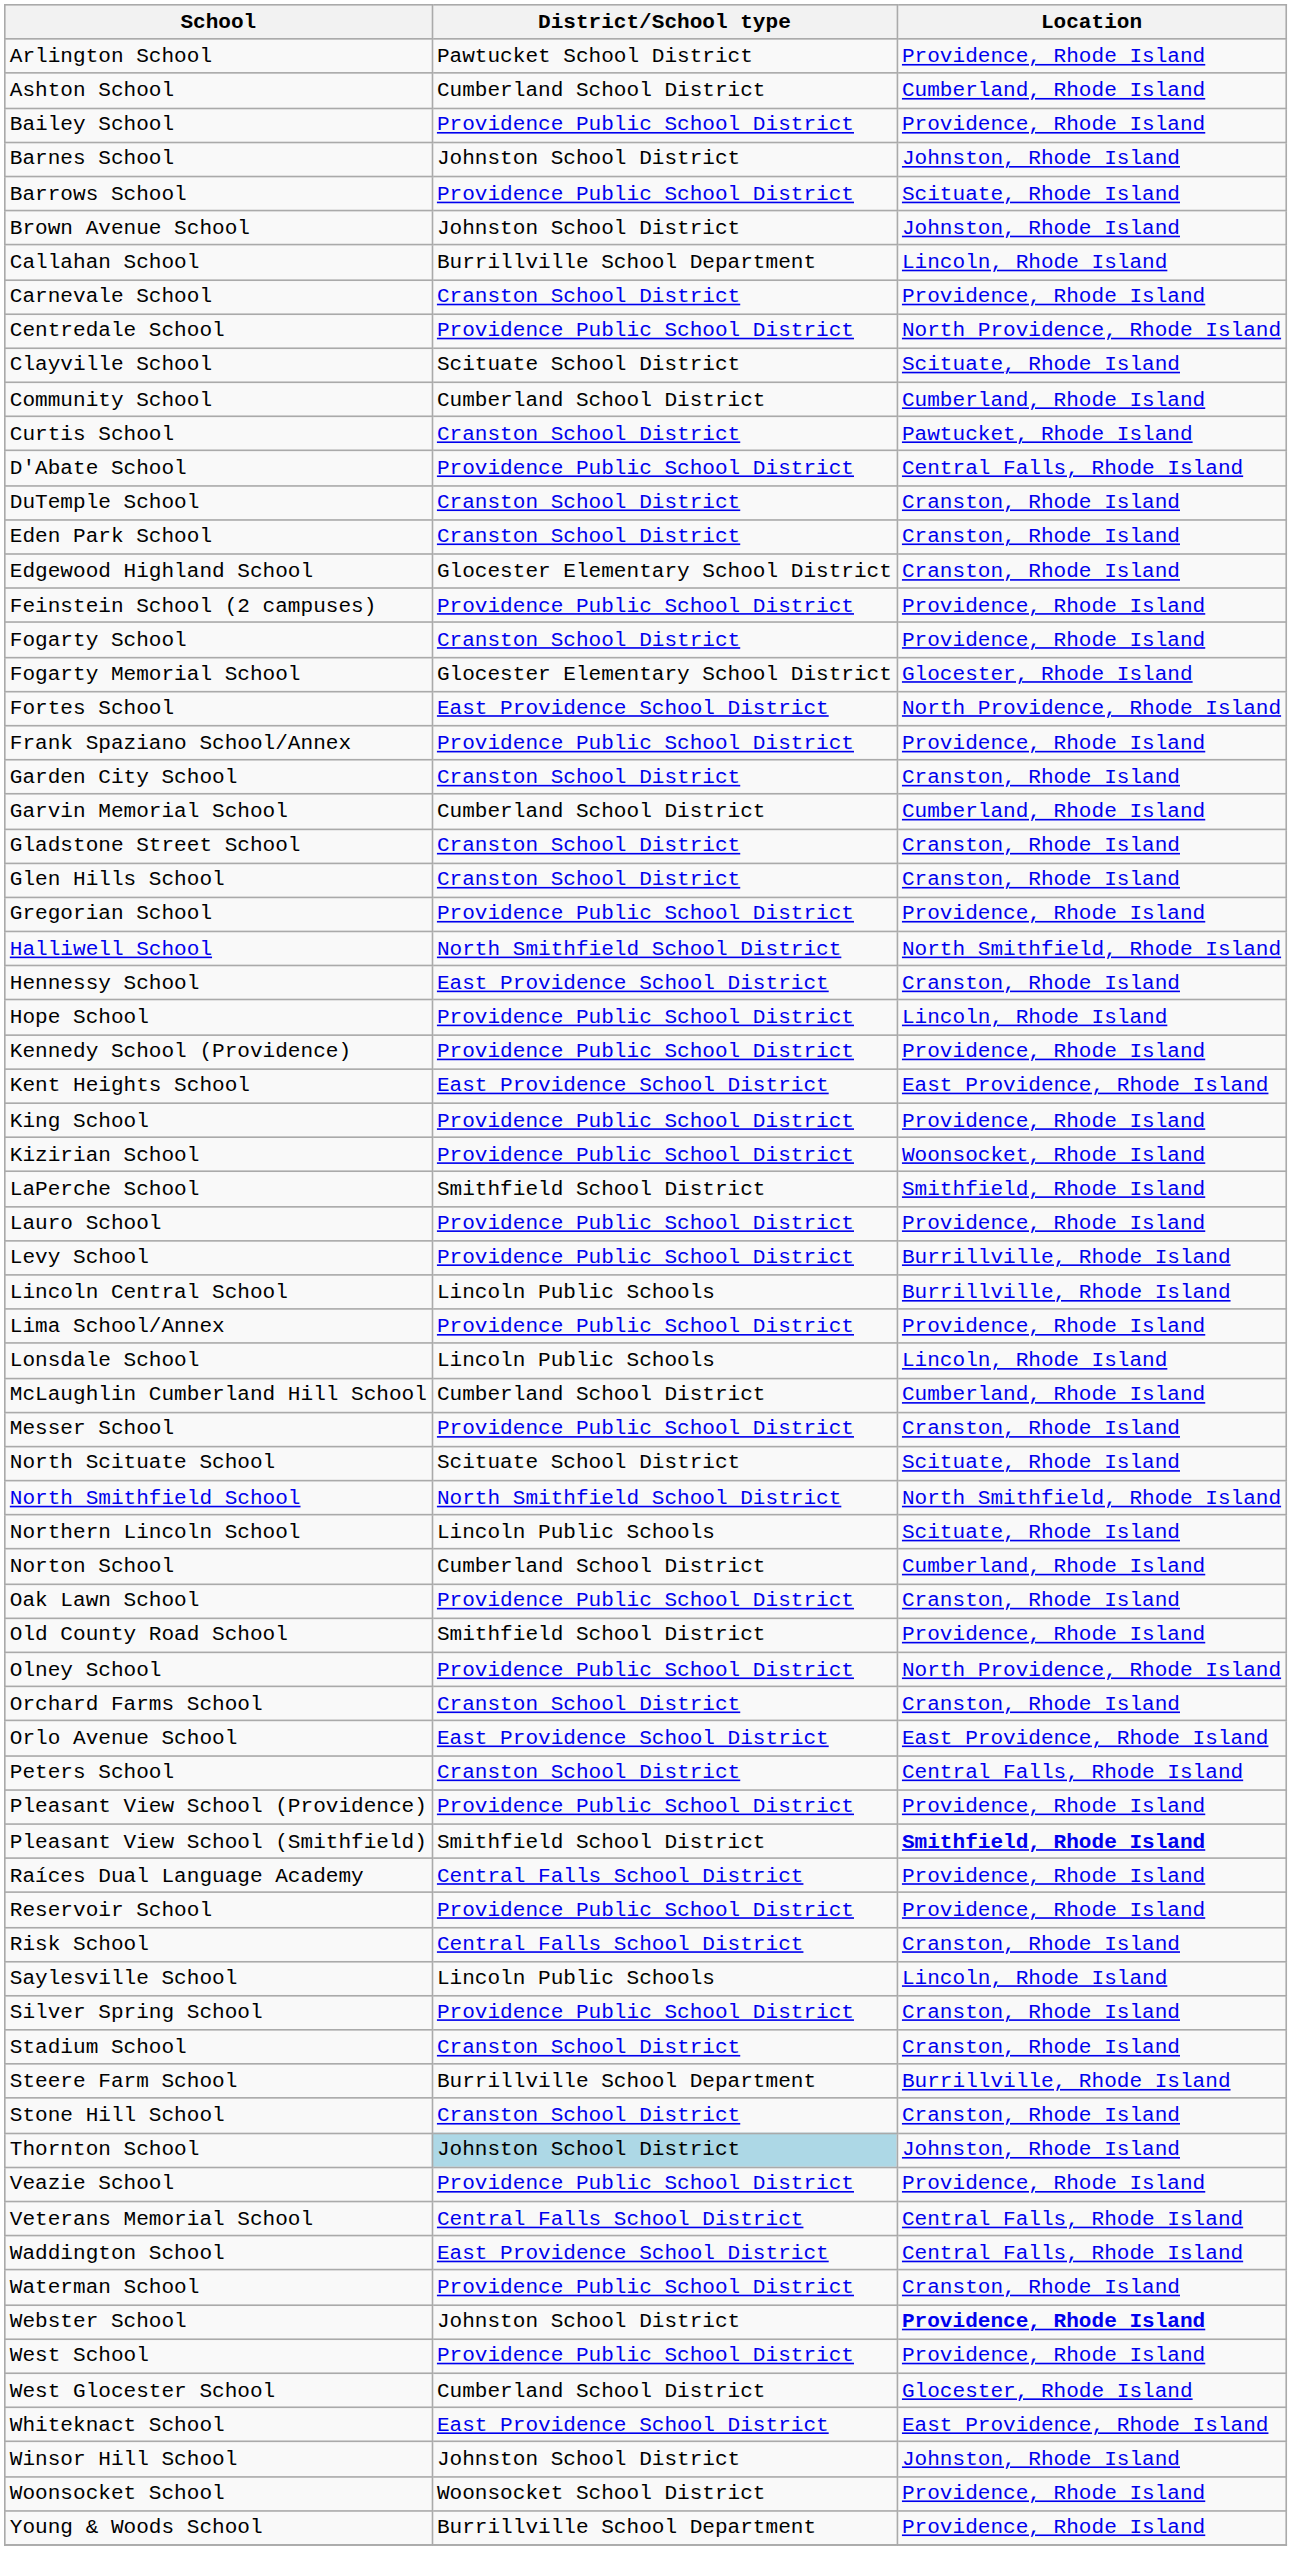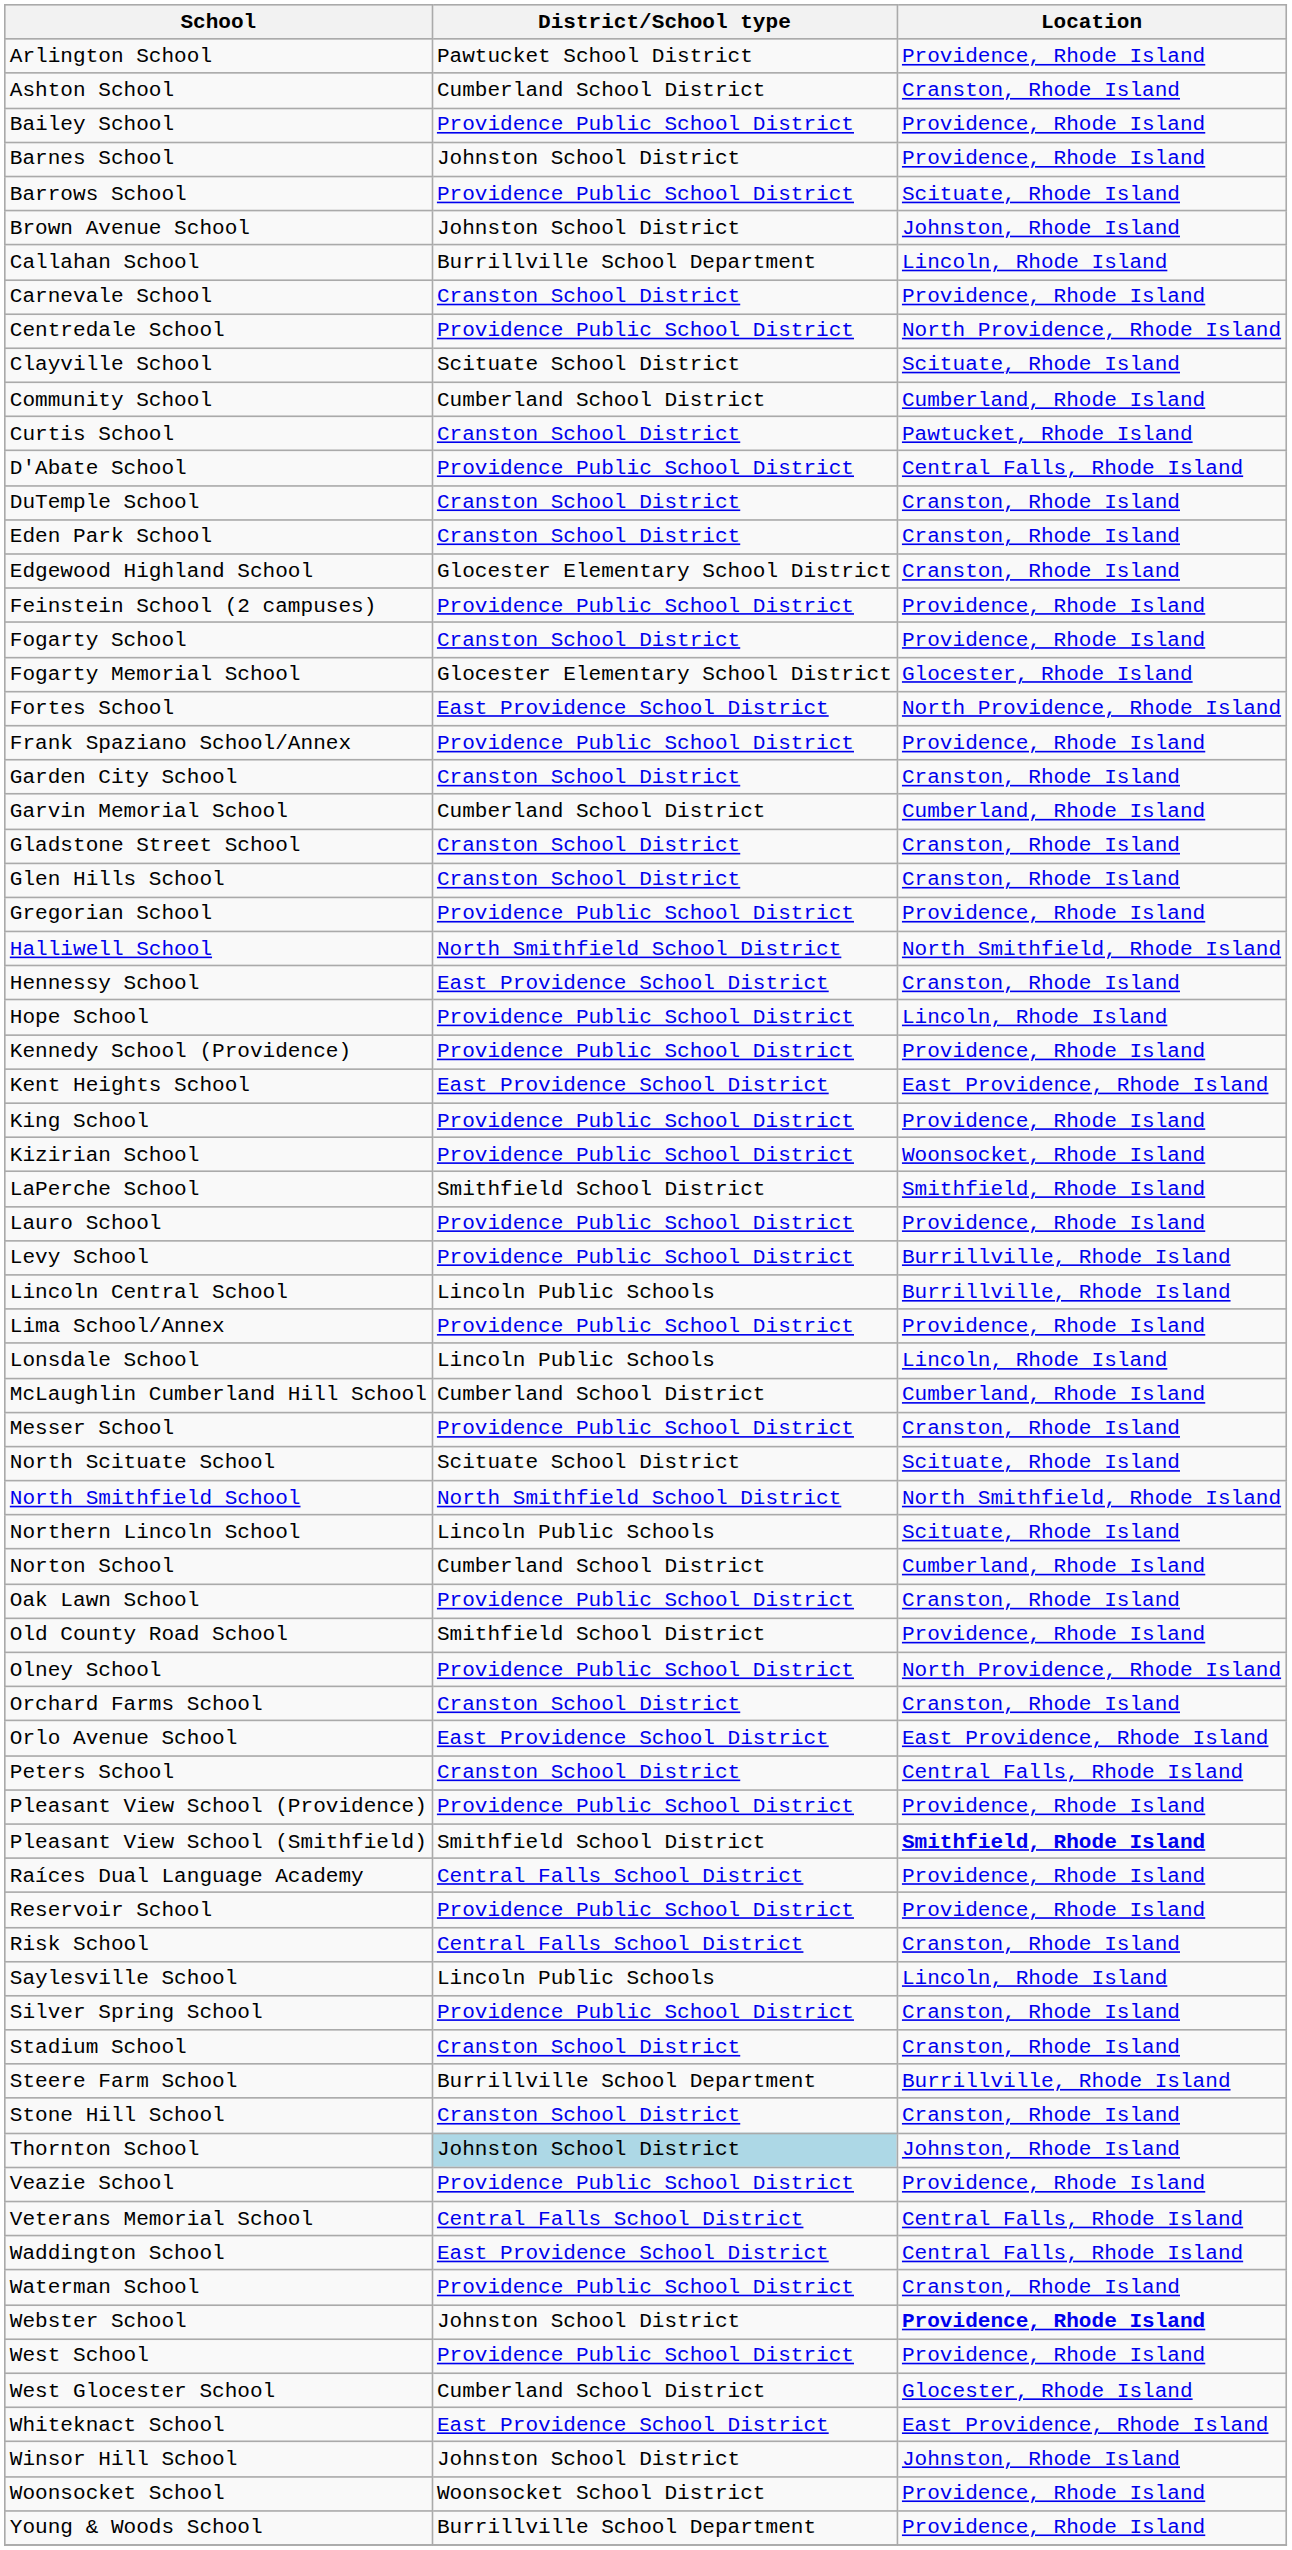Ashton School | Location: Cumberland, Rhode Island -> Cranston, Rhode Island
Barnes School | Location: Johnston, Rhode Island -> Providence, Rhode Island
